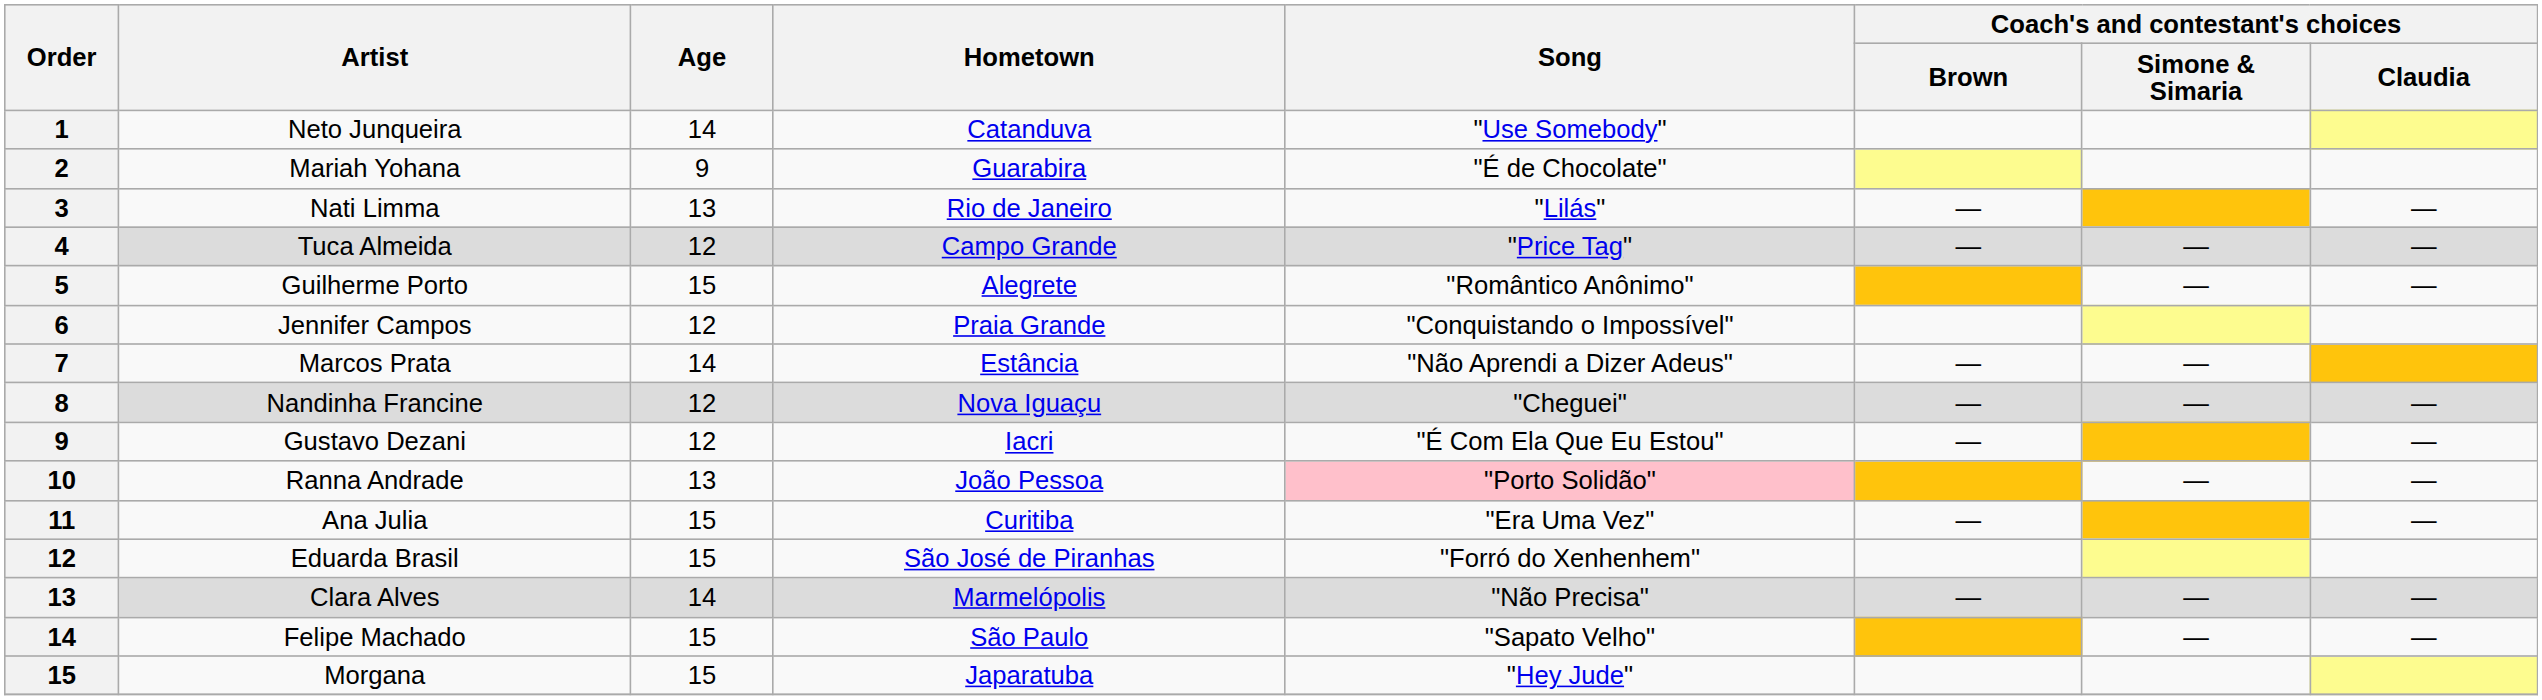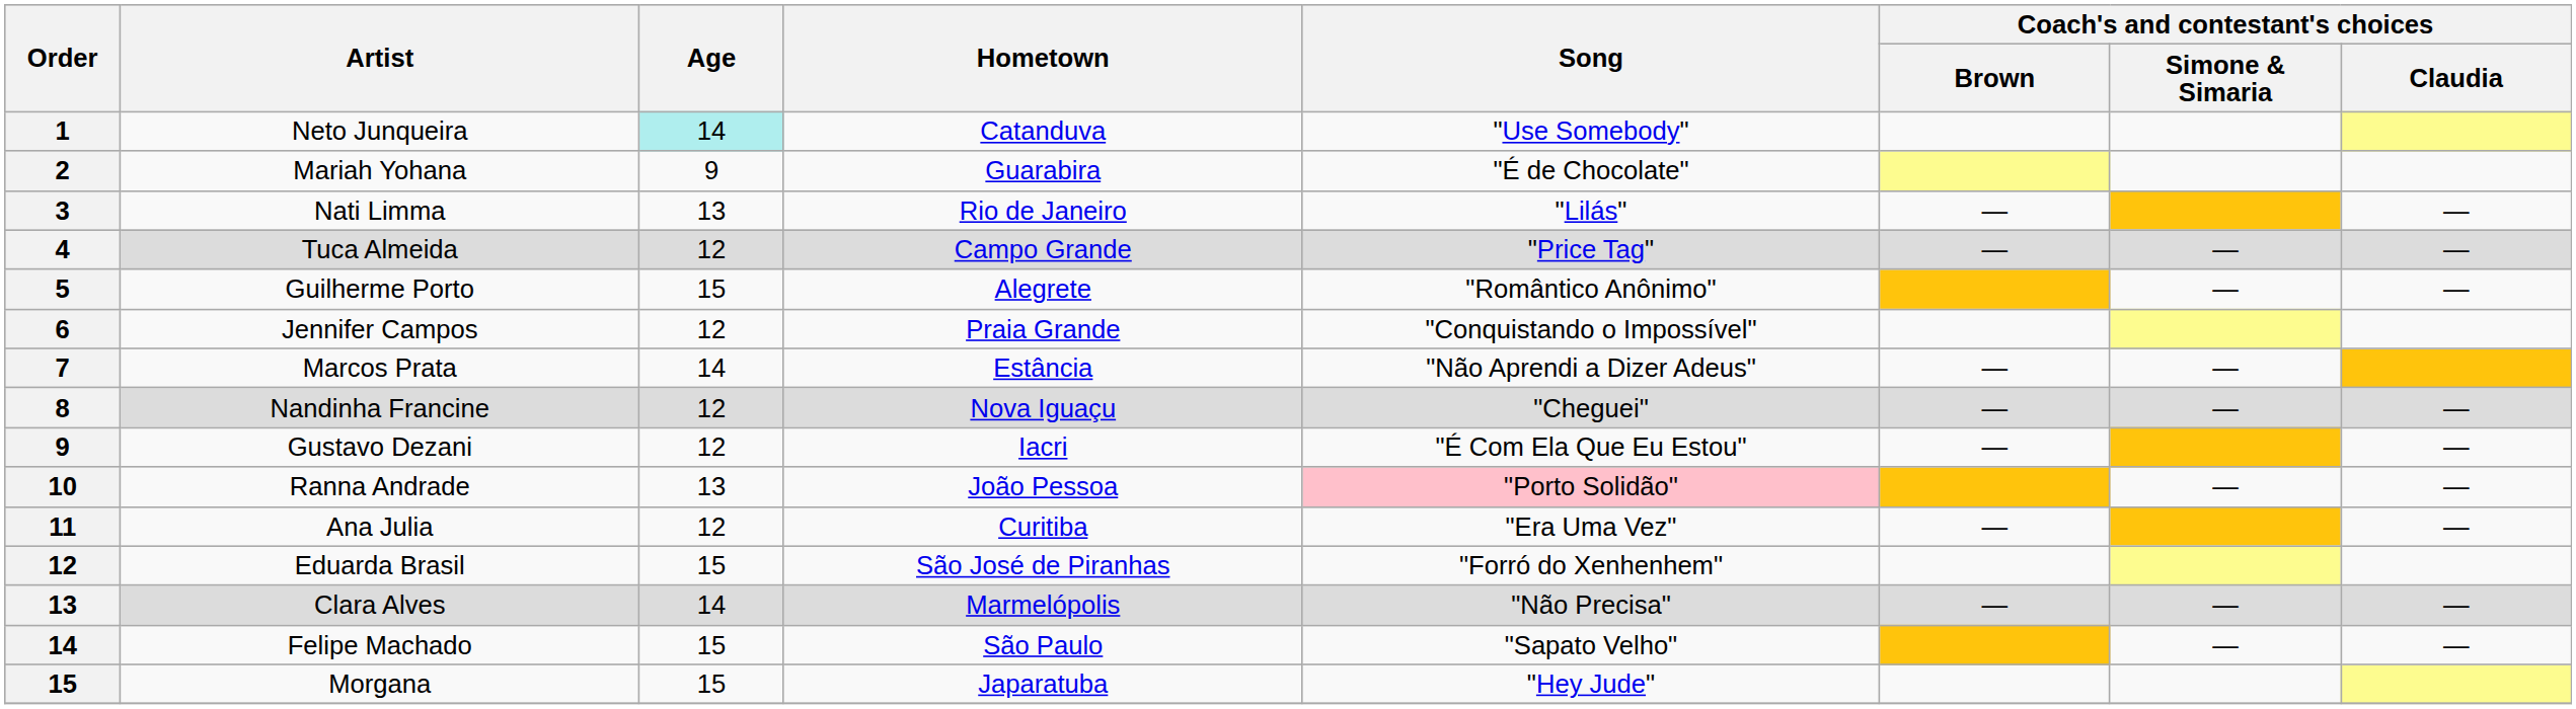Neto Junqueira | Age: no background -> paleturquoise background
Ana Julia | Age: 15 -> 12
